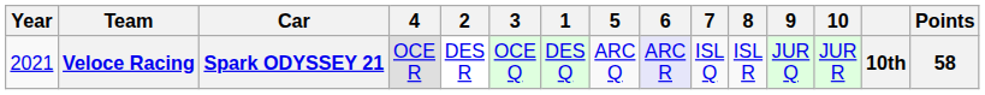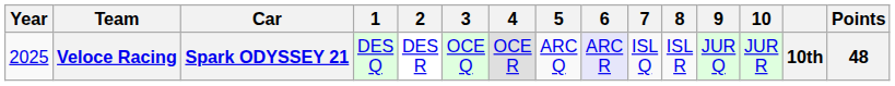columns swapped: 1 <-> 4
Veloce Racing | Year: 2021 -> 2025
Veloce Racing | Points: 58 -> 48
